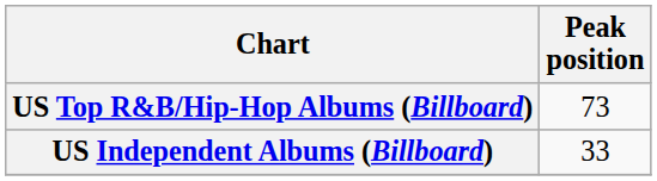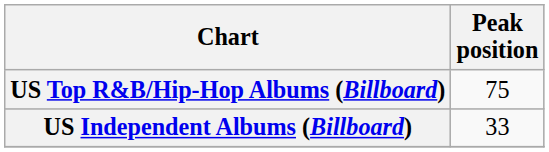US Top R&B/Hip-Hop Albums (Billboard) | Peak position: 73 -> 75
